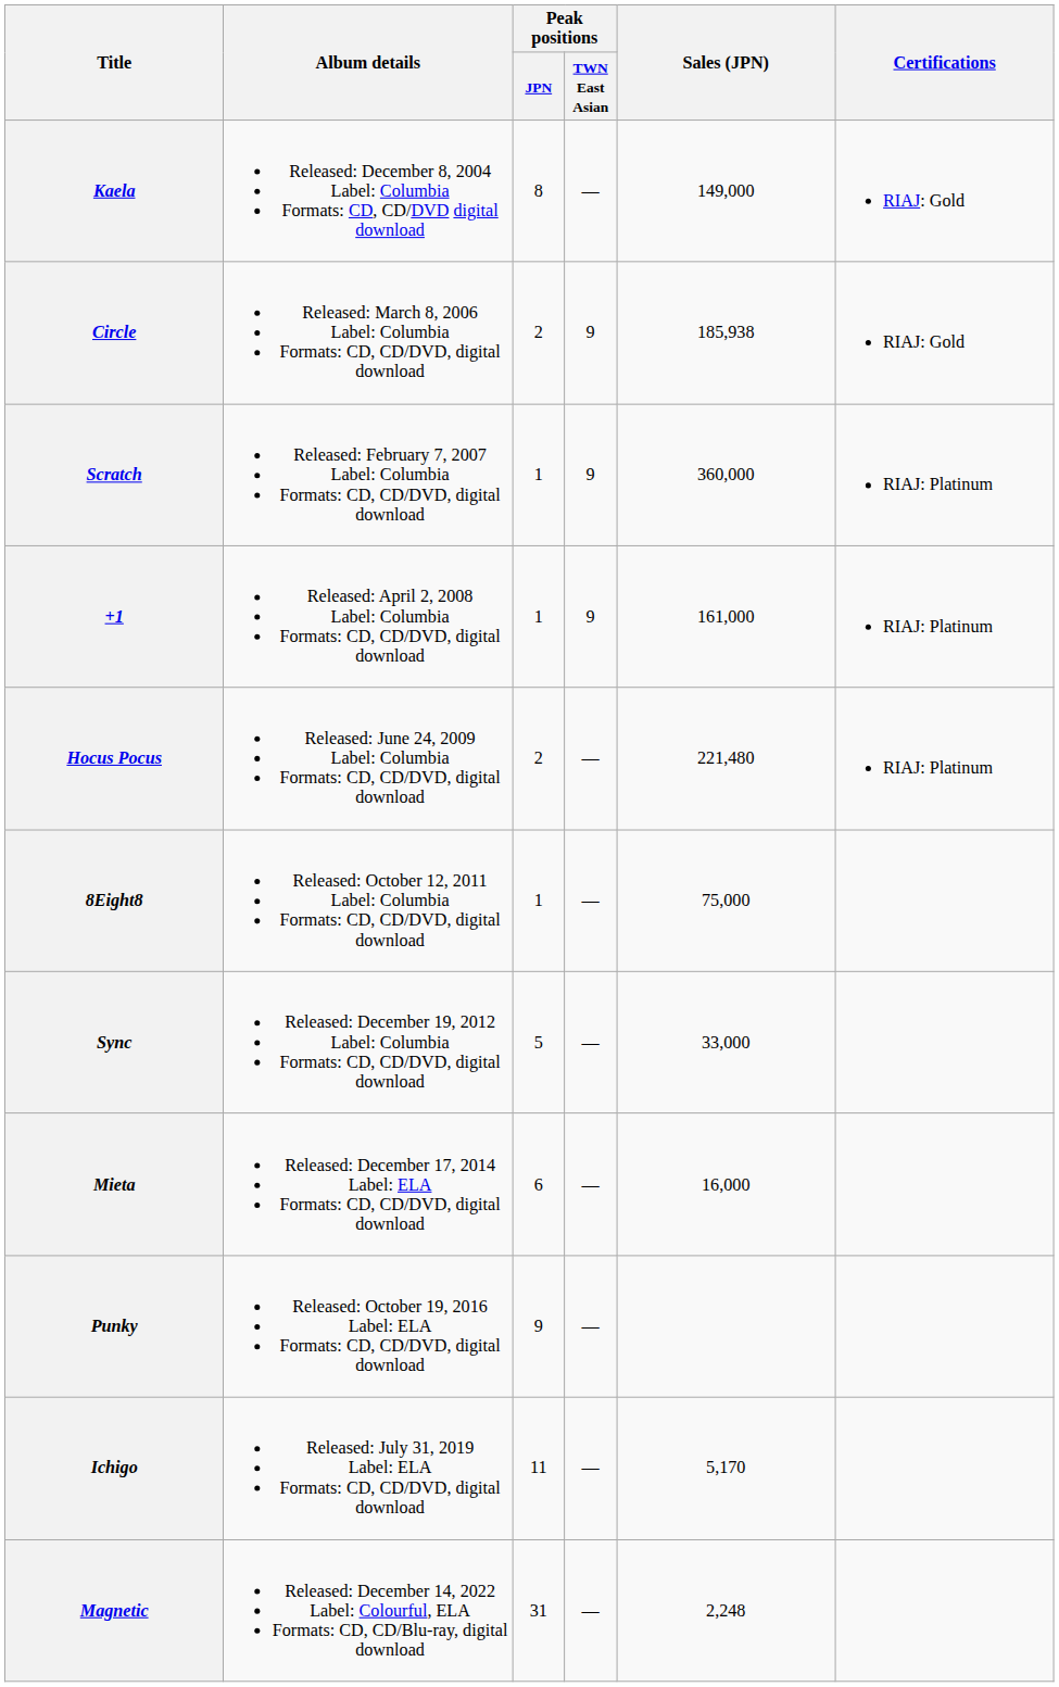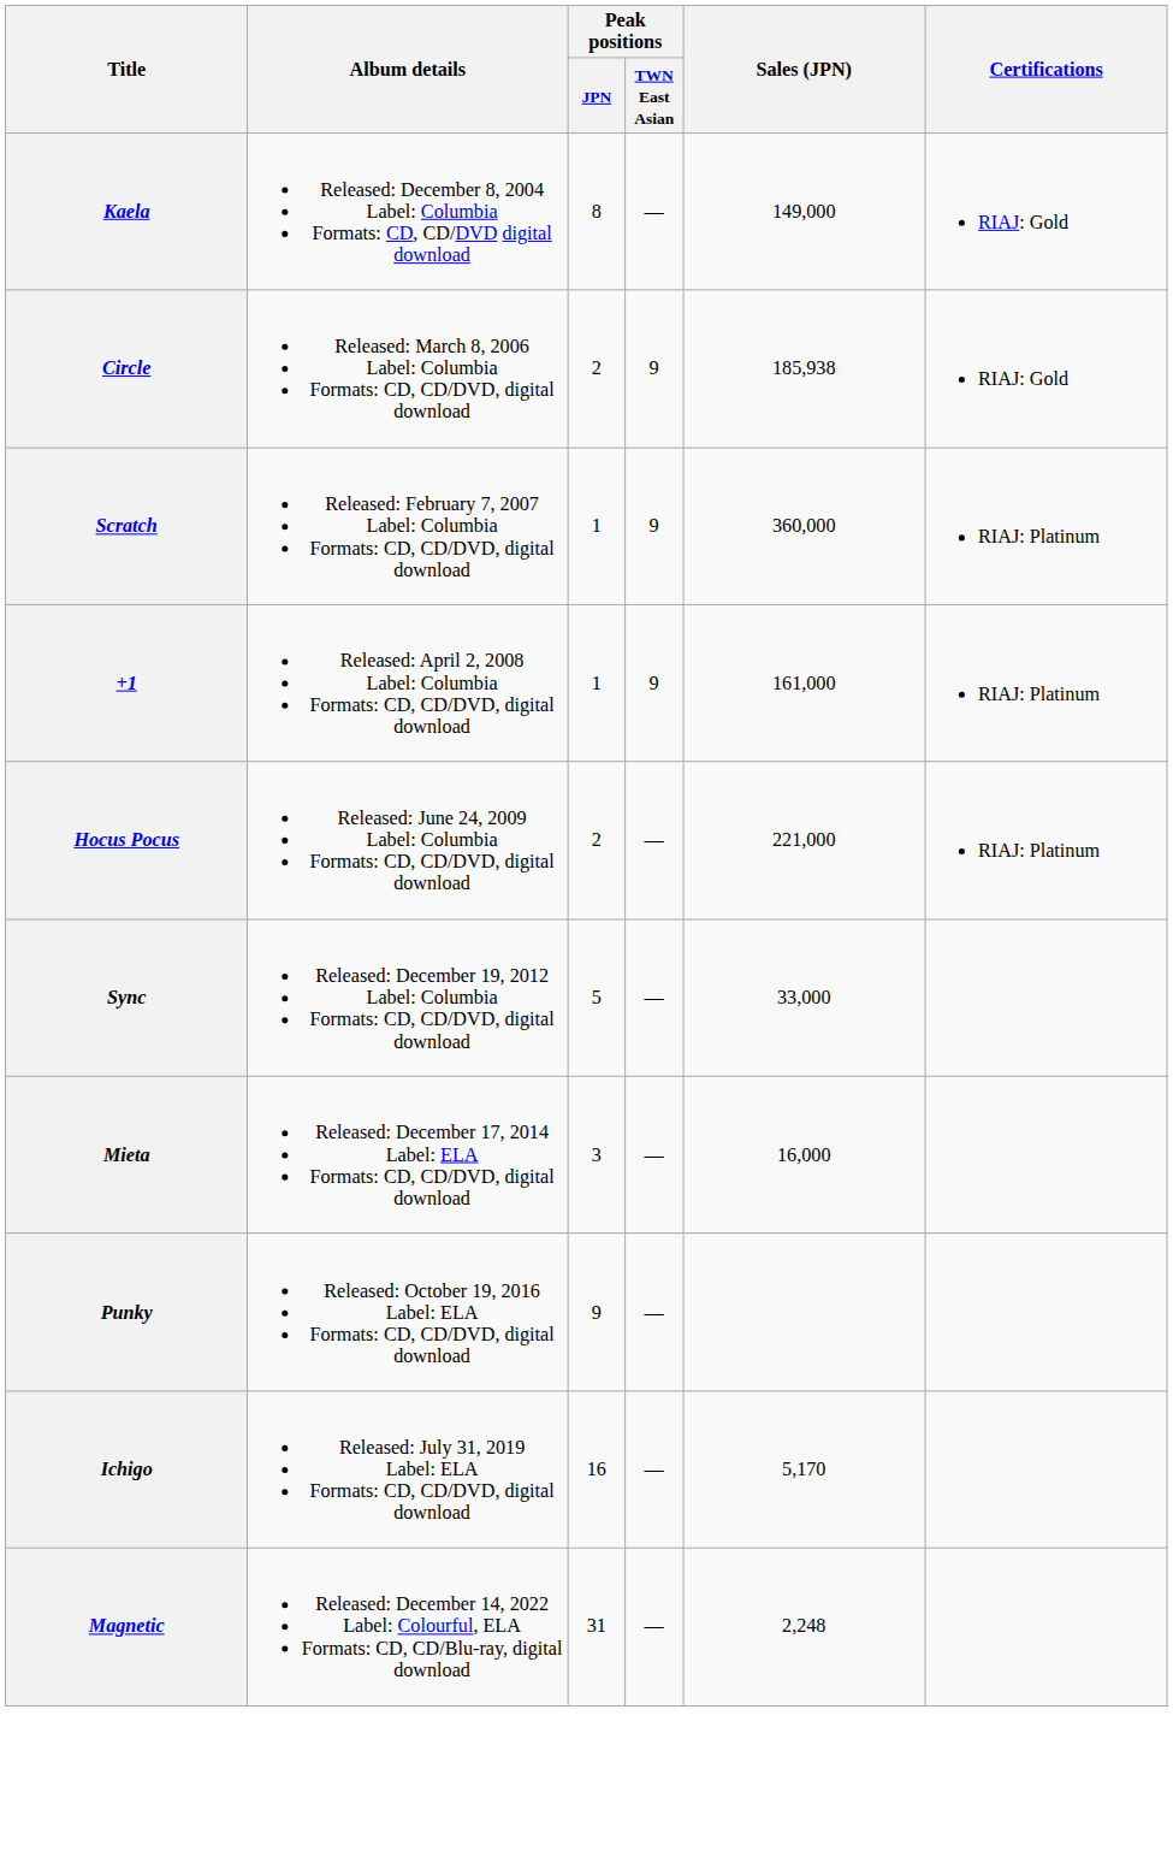Hocus Pocus | Sales (JPN): 221,480 -> 221,000
- row: 8Eight8 | Released: October 12, 2011 Label: Columbia Formats: CD, CD/DVD, digital download | 1 | — | 75,000
Mieta | Peak positions / JPN: 6 -> 3
Ichigo | Peak positions / JPN: 11 -> 16
